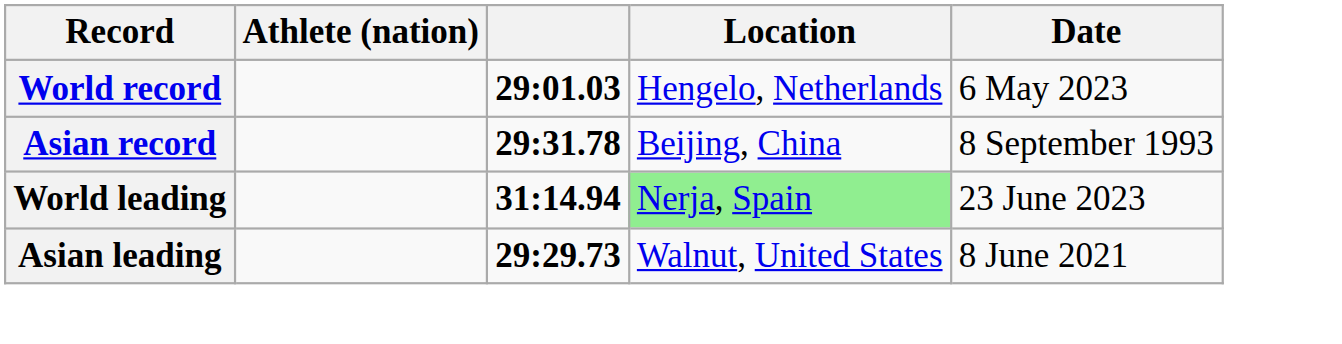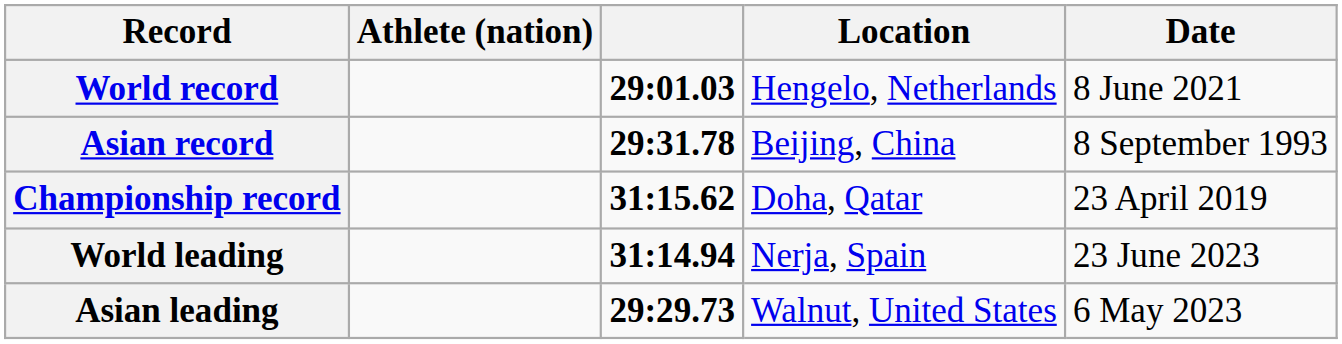World record | Date: 6 May 2023 -> 8 June 2021
+ row: Championship record | 31:15.62 | Doha, Qatar | 23 April 2019
World leading | Location: lightgreen background -> no background
Asian leading | Date: 8 June 2021 -> 6 May 2023
